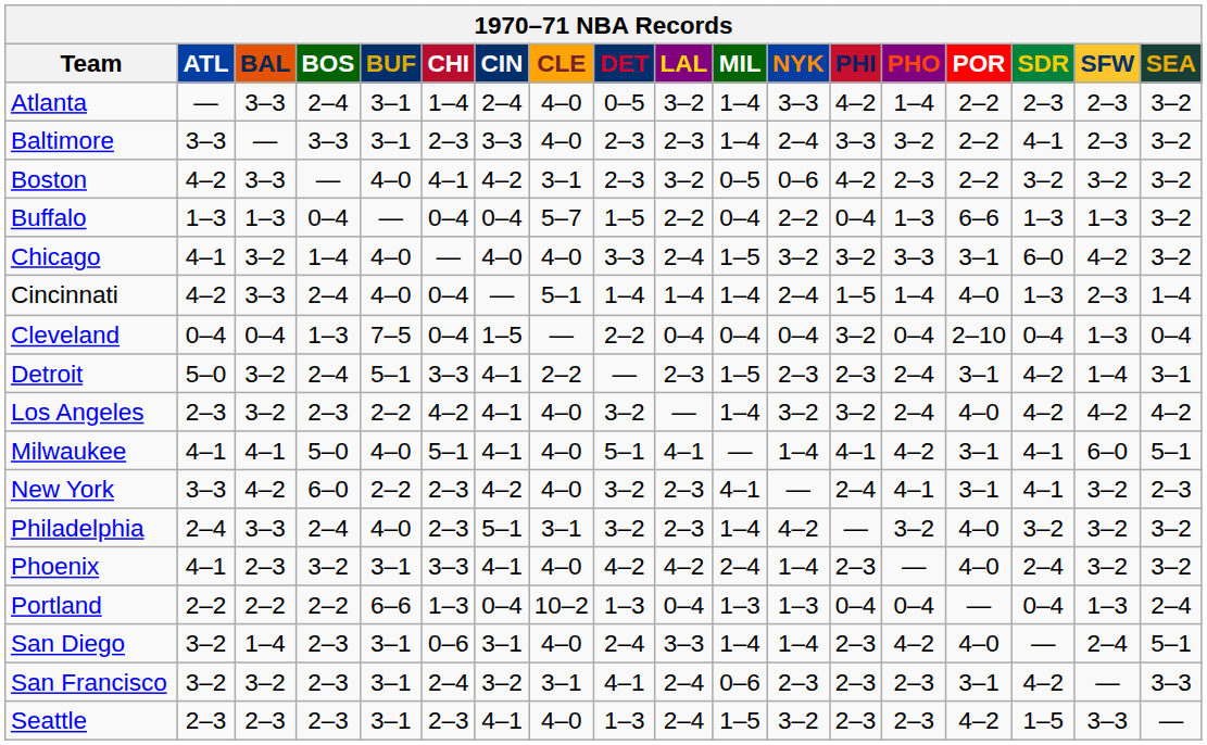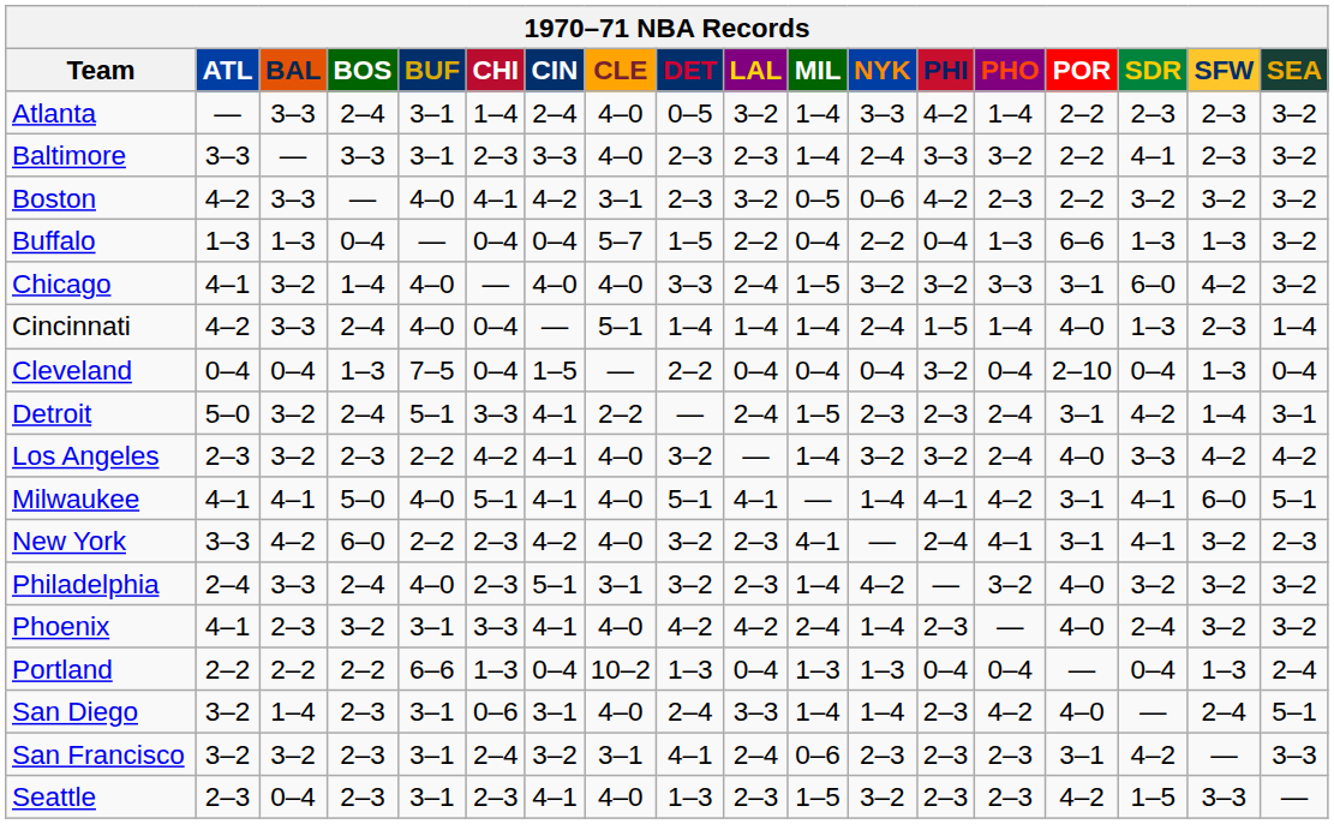Detroit | LAL: 2–3 -> 2–4
Los Angeles | SDR: 4–2 -> 3–3
Seattle | BAL: 2–3 -> 0–4
Seattle | LAL: 2–4 -> 2–3
